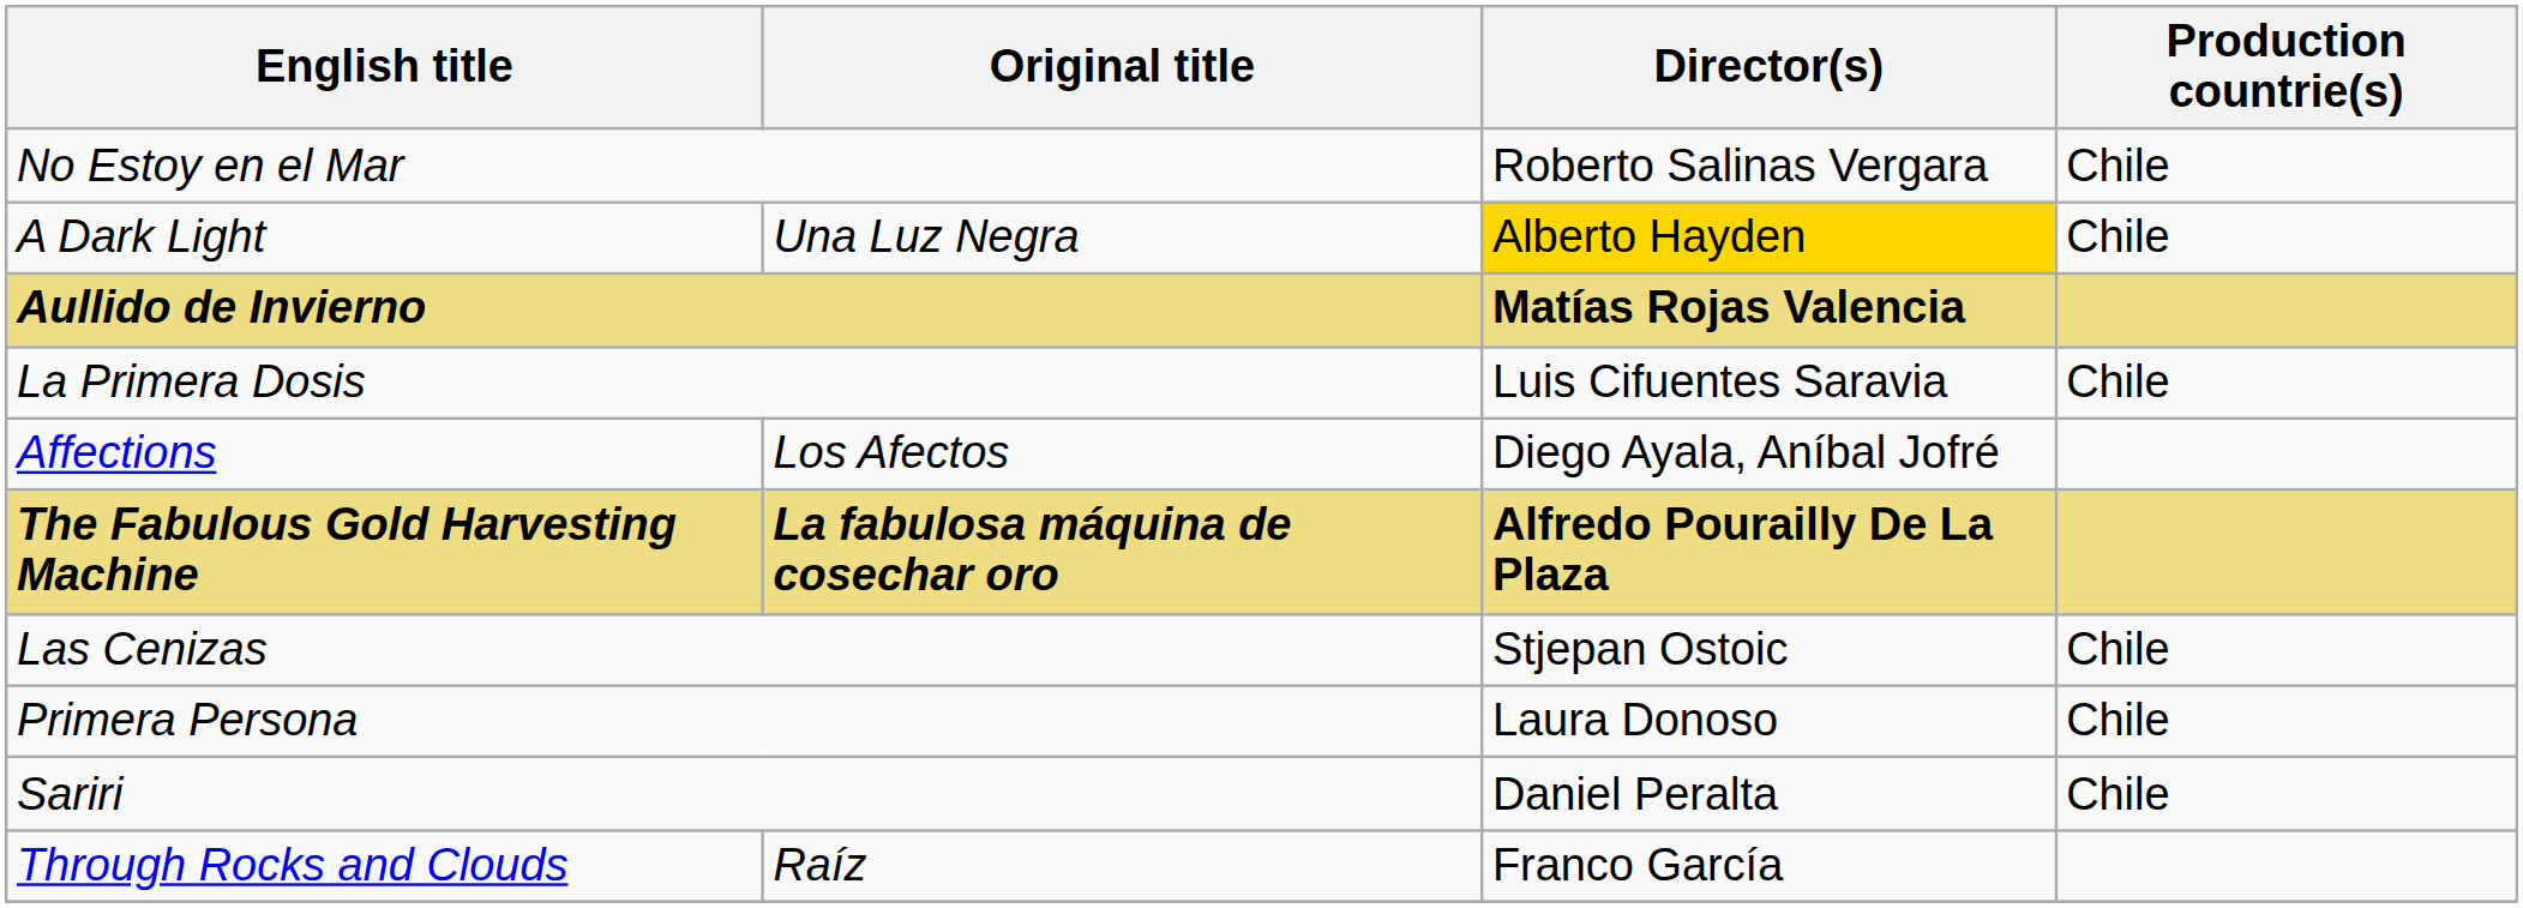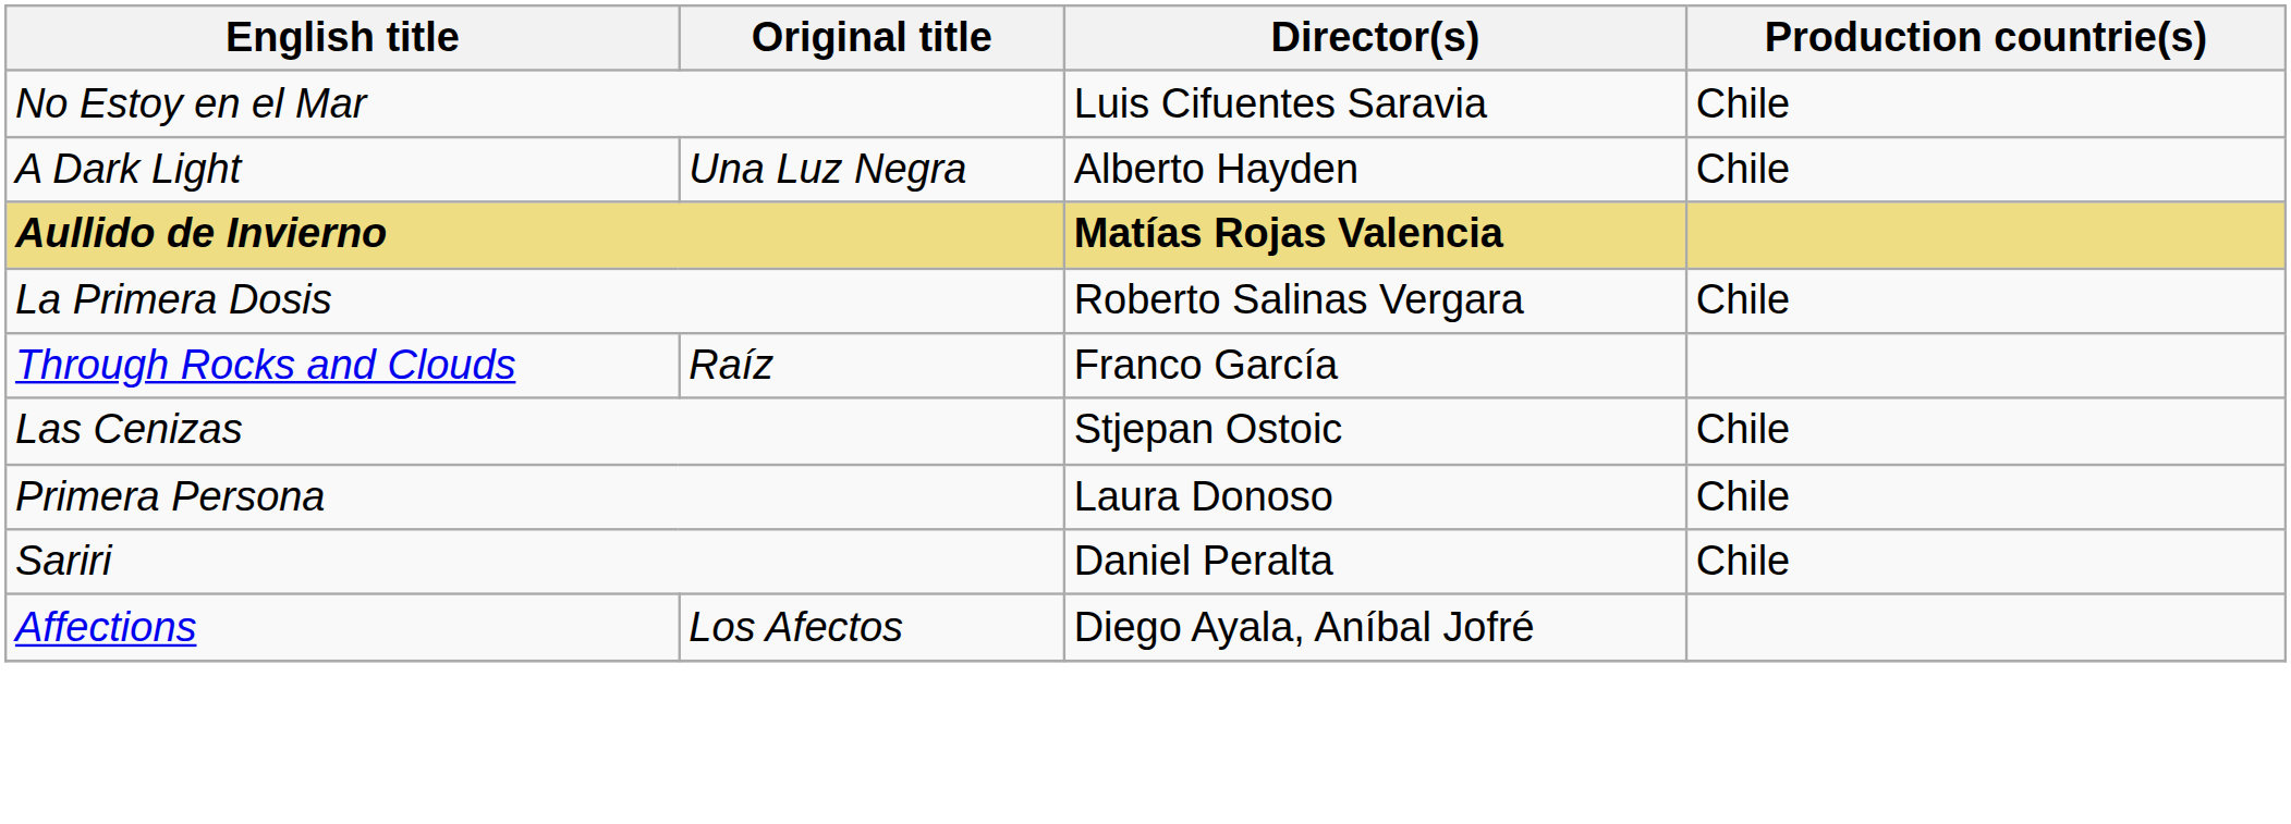No Estoy en el Mar | Director(s): Roberto Salinas Vergara -> Luis Cifuentes Saravia
A Dark Light | Director(s): gold background -> no background
La Primera Dosis | Director(s): Luis Cifuentes Saravia -> Roberto Salinas Vergara
rows swapped: Through Rocks and Clouds <-> Affections
- row: The Fabulous Gold Harvesting Machine | La fabulosa máquina de cosechar oro | Alfredo Pourailly De La Plaza
